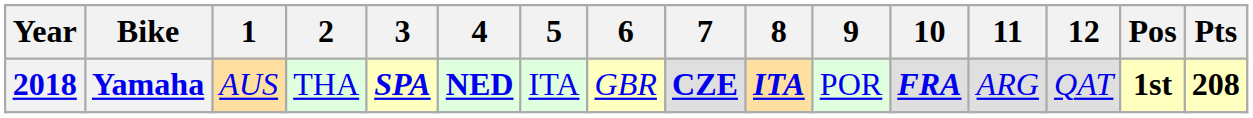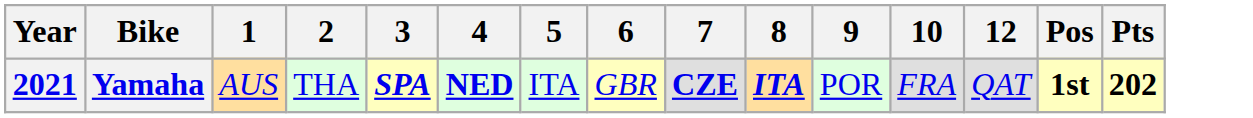- column: 11 | ARG
Yamaha | Year: 2018 -> 2021
Yamaha | 10: bold -> normal
Yamaha | Pts: 208 -> 202
